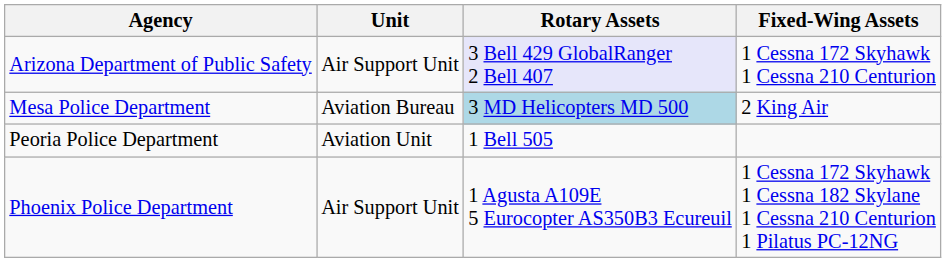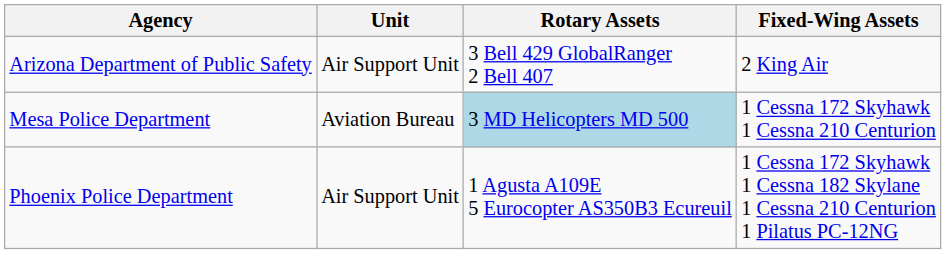Arizona Department of Public Safety | Rotary Assets: lavender background -> no background
Arizona Department of Public Safety | Fixed-Wing Assets: 1 Cessna 172 Skyhawk 1 Cessna 210 Centurion -> 2 King Air
Mesa Police Department | Fixed-Wing Assets: 2 King Air -> 1 Cessna 172 Skyhawk 1 Cessna 210 Centurion
- row: Peoria Police Department | Aviation Unit | 1 Bell 505
